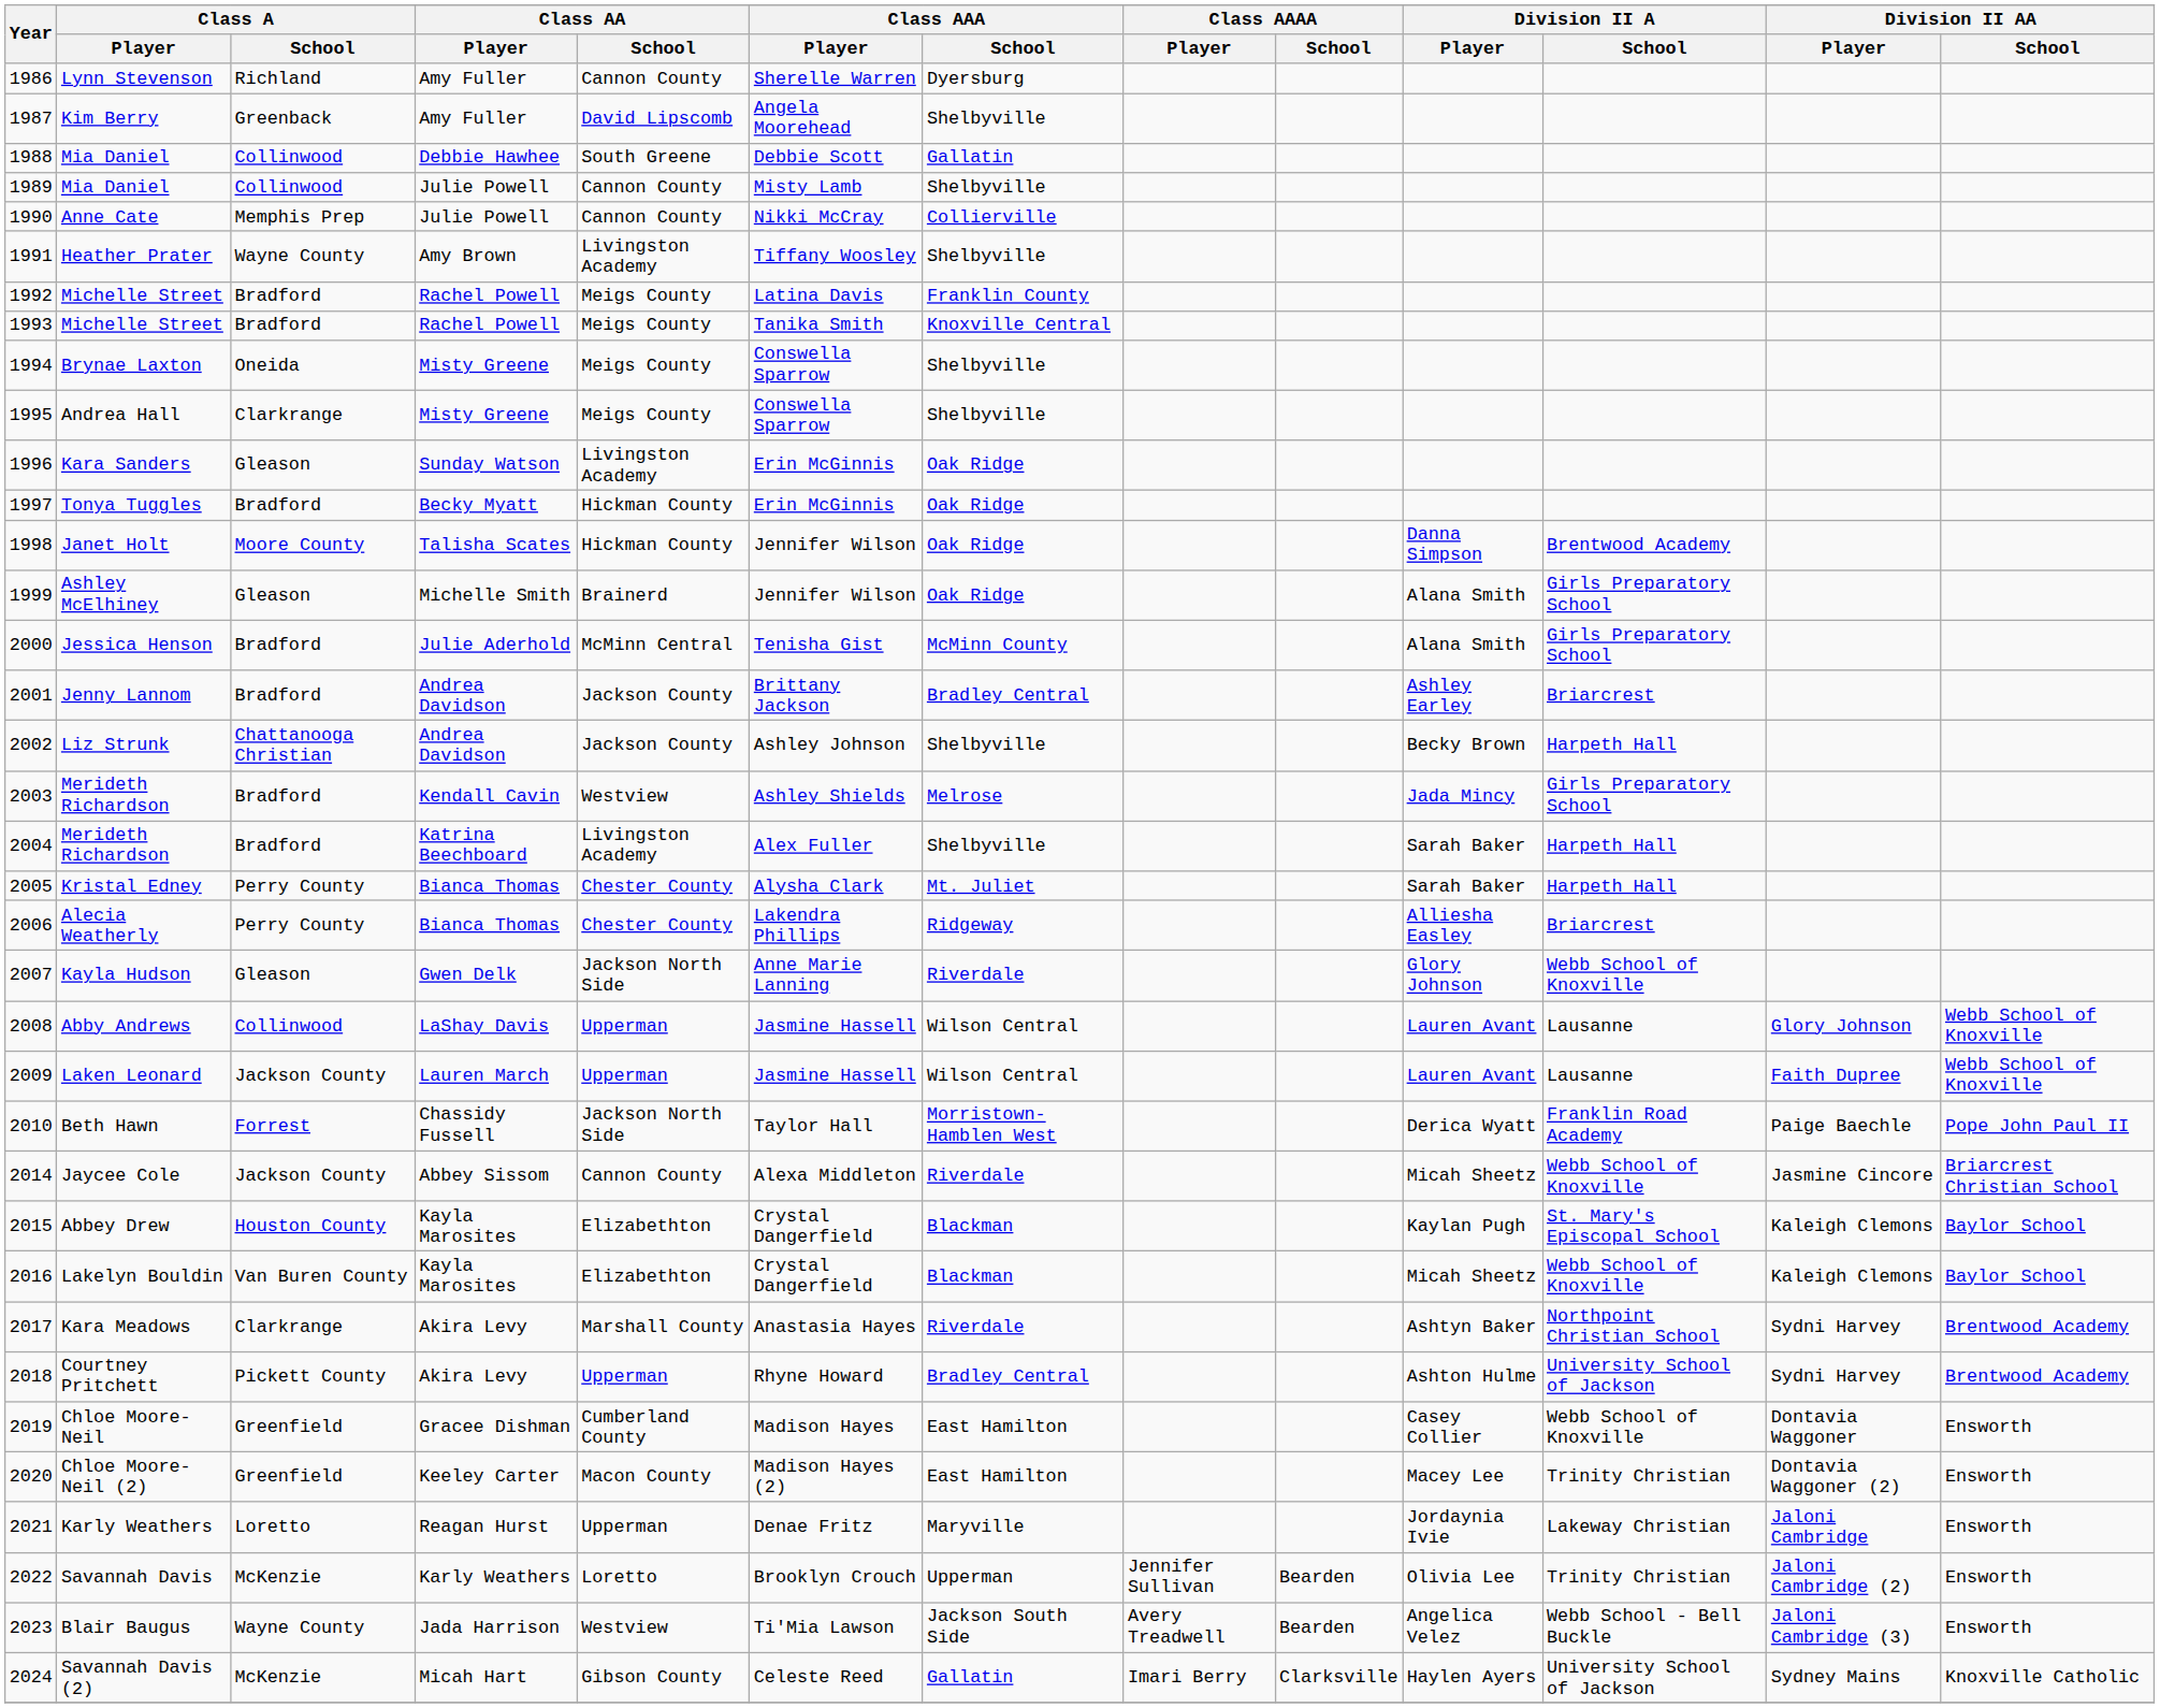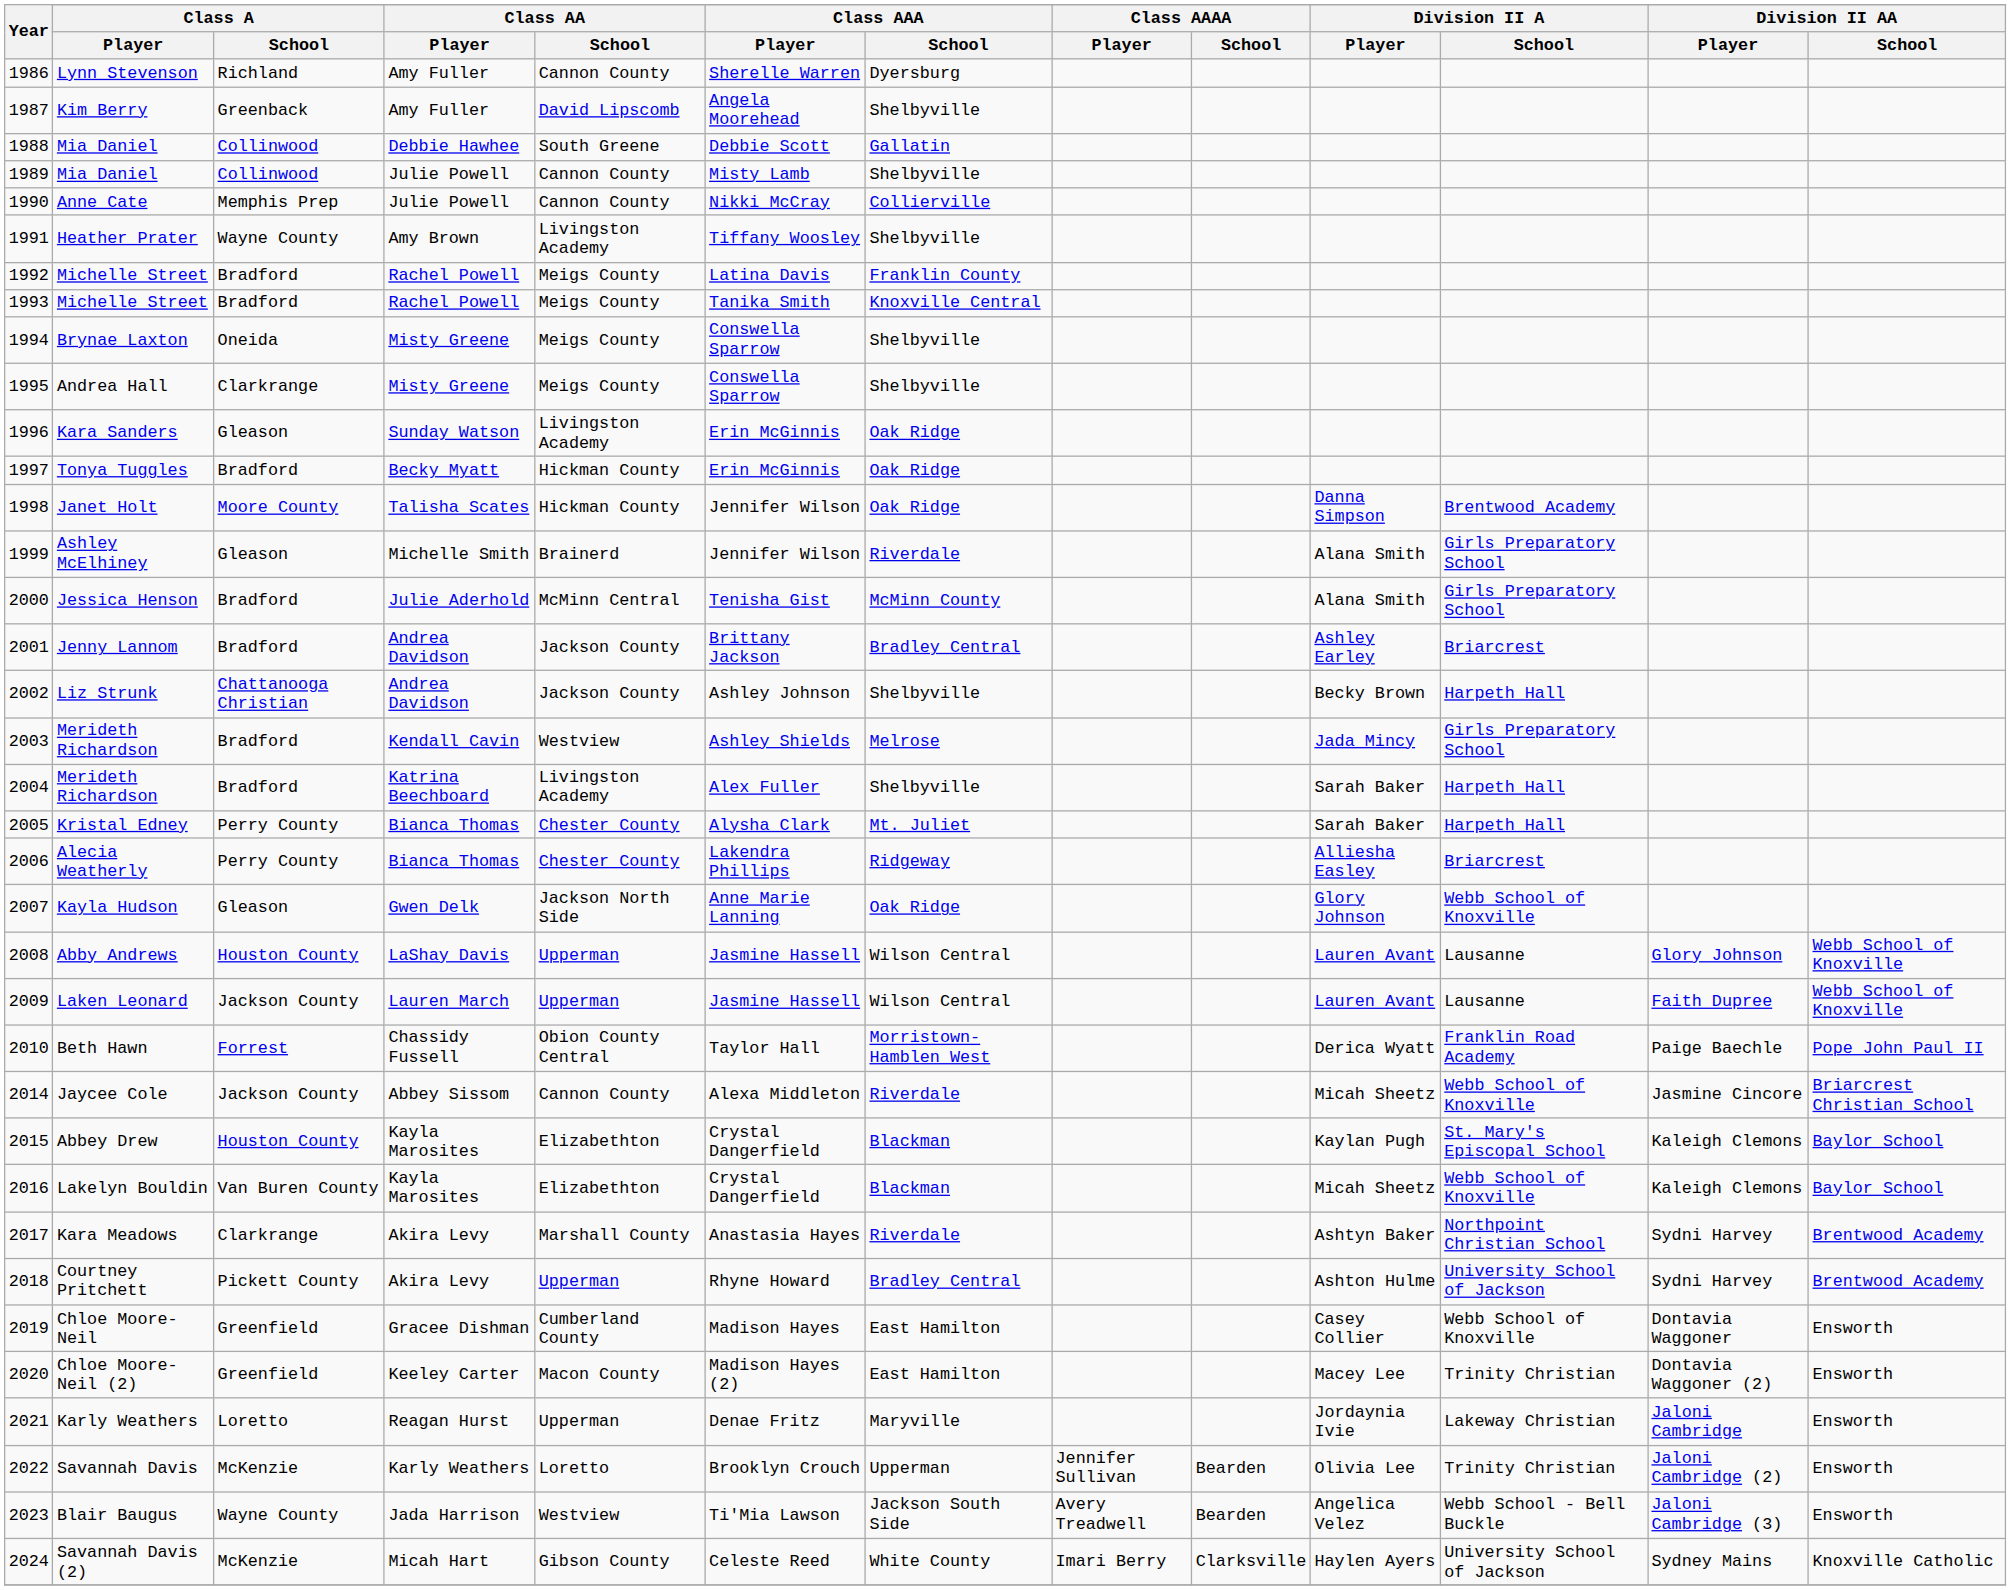Ashley McElhiney | Class AAA / School: Oak Ridge -> Riverdale
Kayla Hudson | Class AAA / School: Riverdale -> Oak Ridge
Abby Andrews | Class A / School: Collinwood -> Houston County
Beth Hawn | Class AA / School: Jackson North Side -> Obion County Central
Savannah Davis (2) | Class AAA / School: Gallatin -> White County
